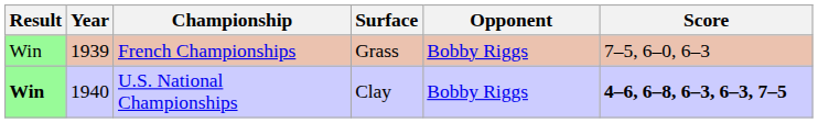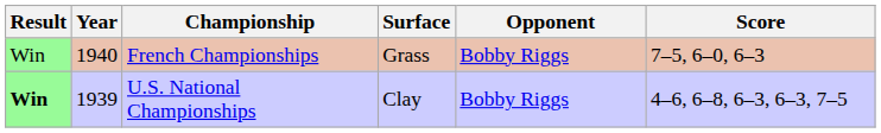French Championships | Year: 1939 -> 1940
U.S. National Championships | Year: 1940 -> 1939
U.S. National Championships | Score: bold -> normal
